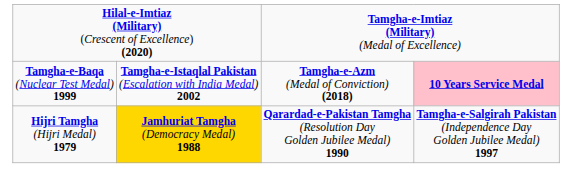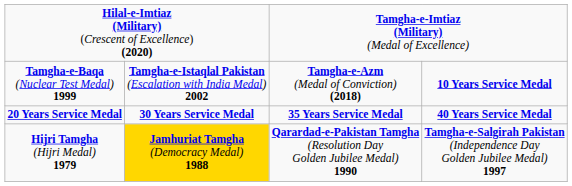Tamgha-e-Baqa (Nuclear Test Medal) 1999 | column 4: pink background -> no background
+ row: 20 Years Service Medal | 30 Years Service Medal | 35 Years Service Medal | 40 Years Service Medal
